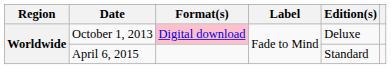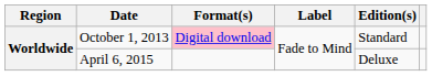October 1, 2013 | Edition(s): Deluxe -> Standard
April 6, 2015 | Edition(s): Standard -> Deluxe
